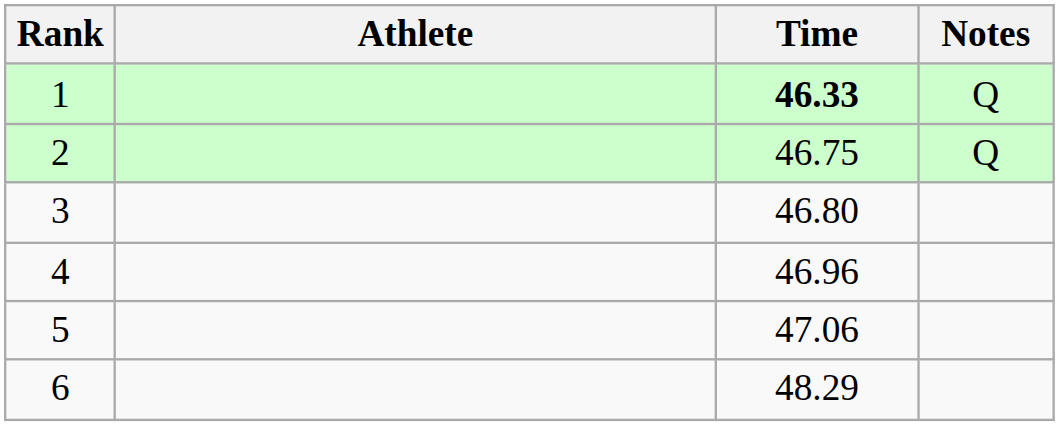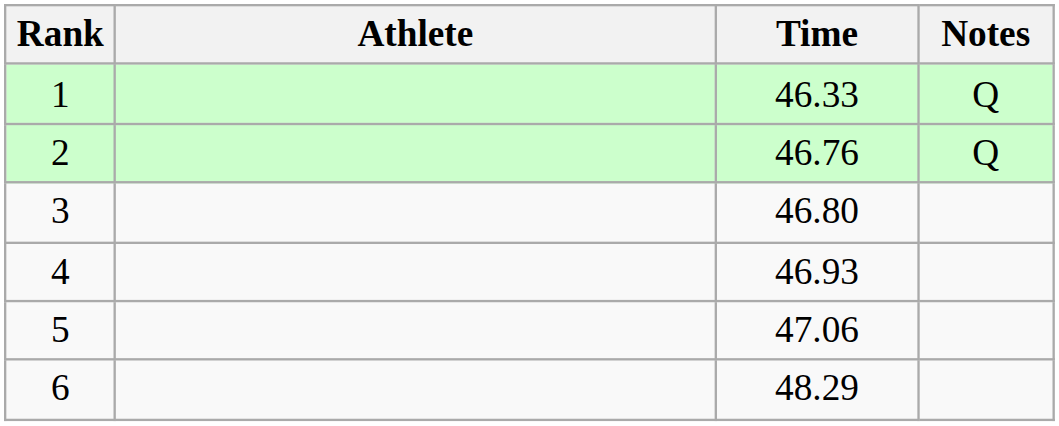1 | Time: bold -> normal
2 | Time: 46.75 -> 46.76
4 | Time: 46.96 -> 46.93
